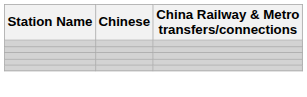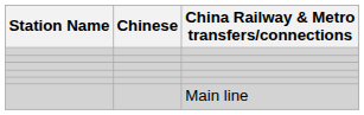+ row: Main line
